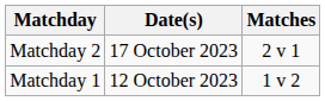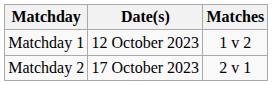rows swapped: Matchday 1 <-> Matchday 2
